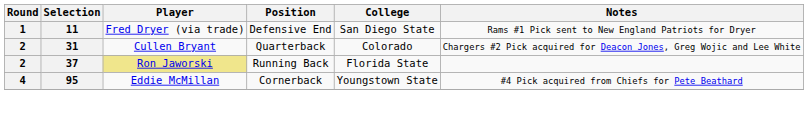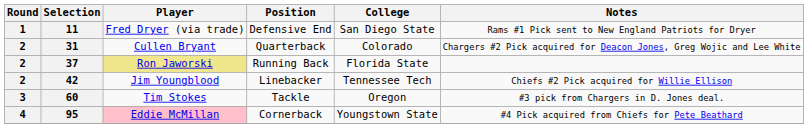+ row: 2 | 42 | Jim Youngblood | Linebacker | Tennessee Tech | Chiefs #2 Pick acquired for Willie Ellison
+ row: 3 | 60 | Tim Stokes | Tackle | Oregon | #3 pick from Chargers in D. Jones deal.
95 | Player: no background -> pink background
